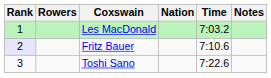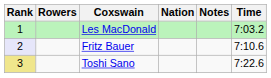columns swapped: Time <-> Notes
Toshi Sano | Rank: no background -> khaki background
